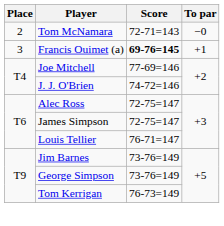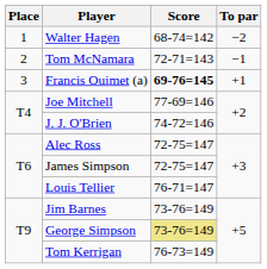+ row: 1 | Walter Hagen | 68-74=142 | −2
Tom McNamara | To par: −0 -> −1
George Simpson | Score: no background -> khaki background
